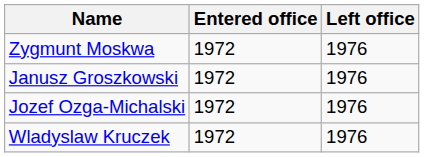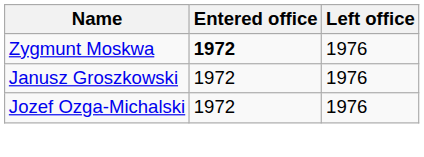Zygmunt Moskwa | Entered office: normal -> bold
- row: Wladyslaw Kruczek | 1972 | 1976
